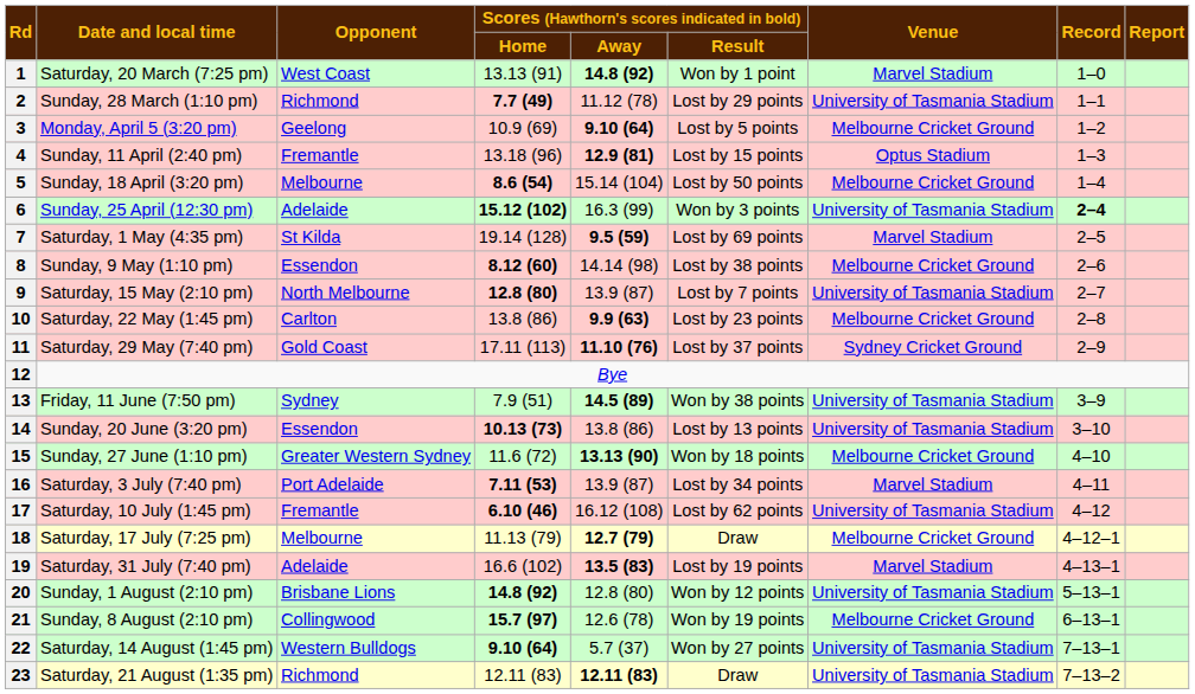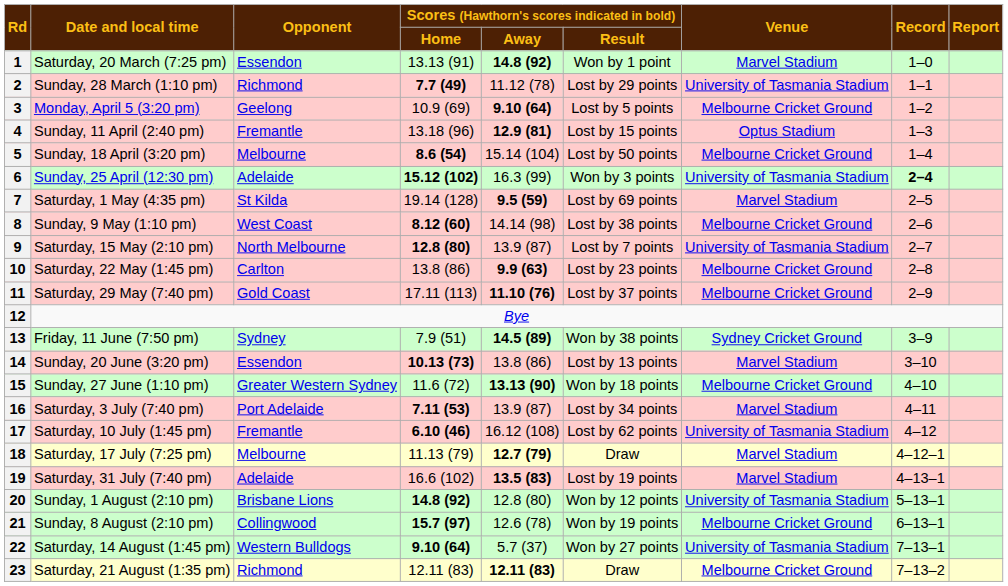1 | Opponent: West Coast -> Essendon
8 | Opponent: Essendon -> West Coast
11 | Venue: Sydney Cricket Ground -> Melbourne Cricket Ground
13 | Venue: University of Tasmania Stadium -> Sydney Cricket Ground
14 | Venue: University of Tasmania Stadium -> Marvel Stadium
18 | Venue: Melbourne Cricket Ground -> Marvel Stadium
23 | Venue: University of Tasmania Stadium -> Melbourne Cricket Ground
